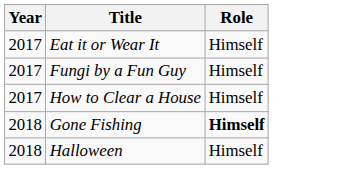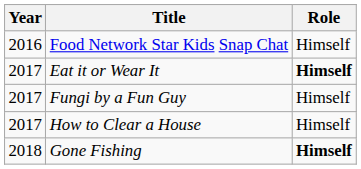+ row: 2016 | Food Network Star Kids Snap Chat | Himself
Eat it or Wear It | Role: normal -> bold
- row: 2018 | Halloween | Himself
